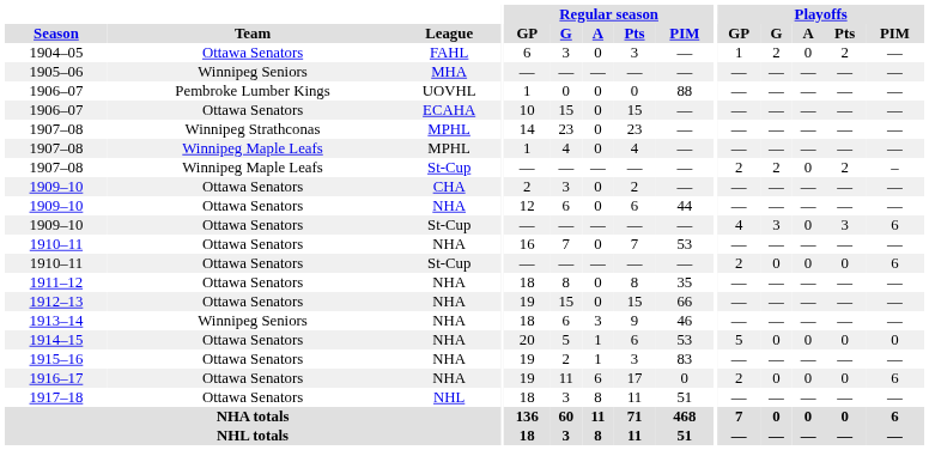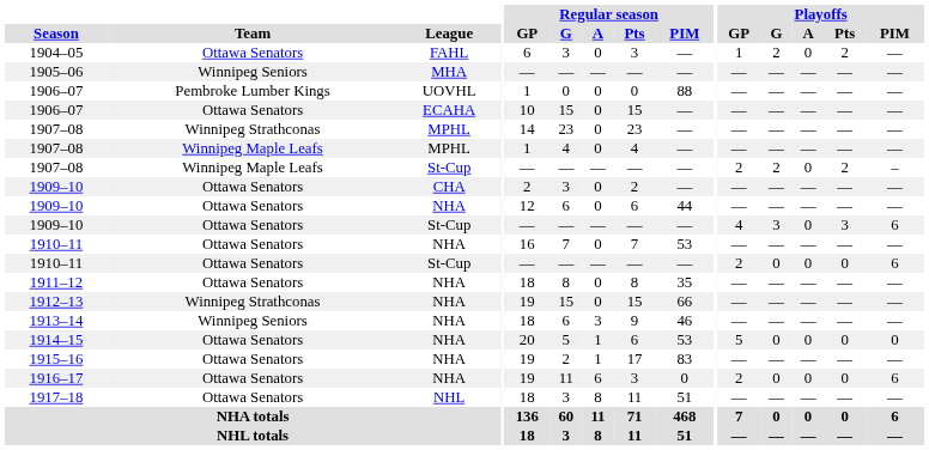1912–13 | Team: Ottawa Senators -> Winnipeg Strathconas
1915–16 | Regular season / Pts: 3 -> 17
1916–17 | Regular season / Pts: 17 -> 3
